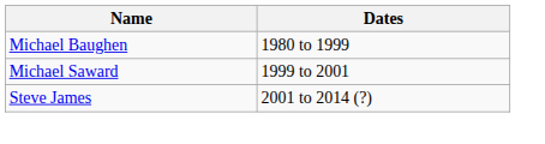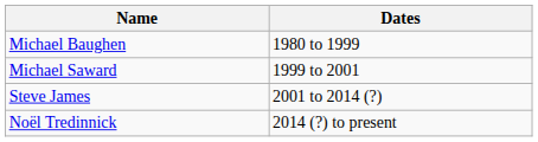+ row: Noël Tredinnick | 2014 (?) to present
